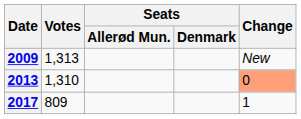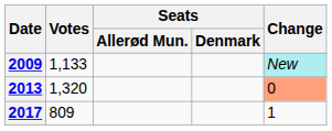2009 | Votes: 1,313 -> 1,133
2009 | Change: no background -> paleturquoise background
2013 | Votes: 1,310 -> 1,320
